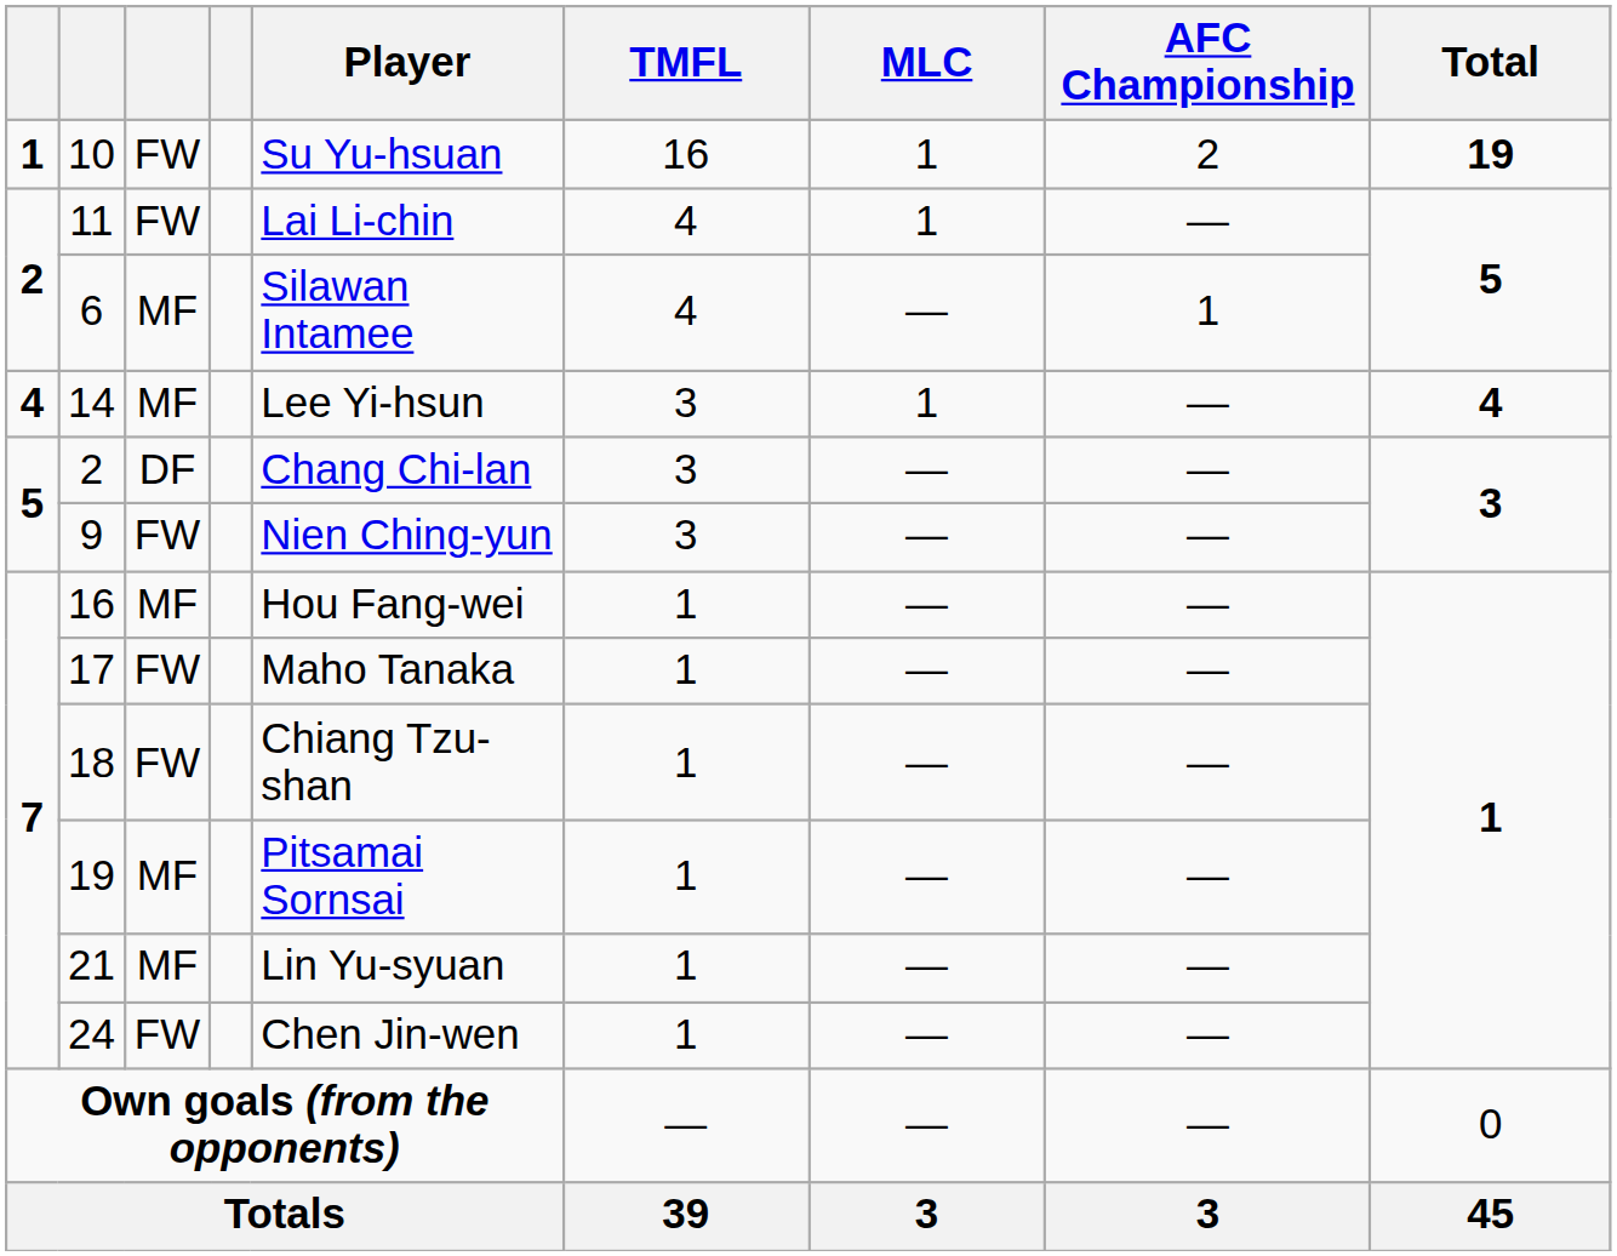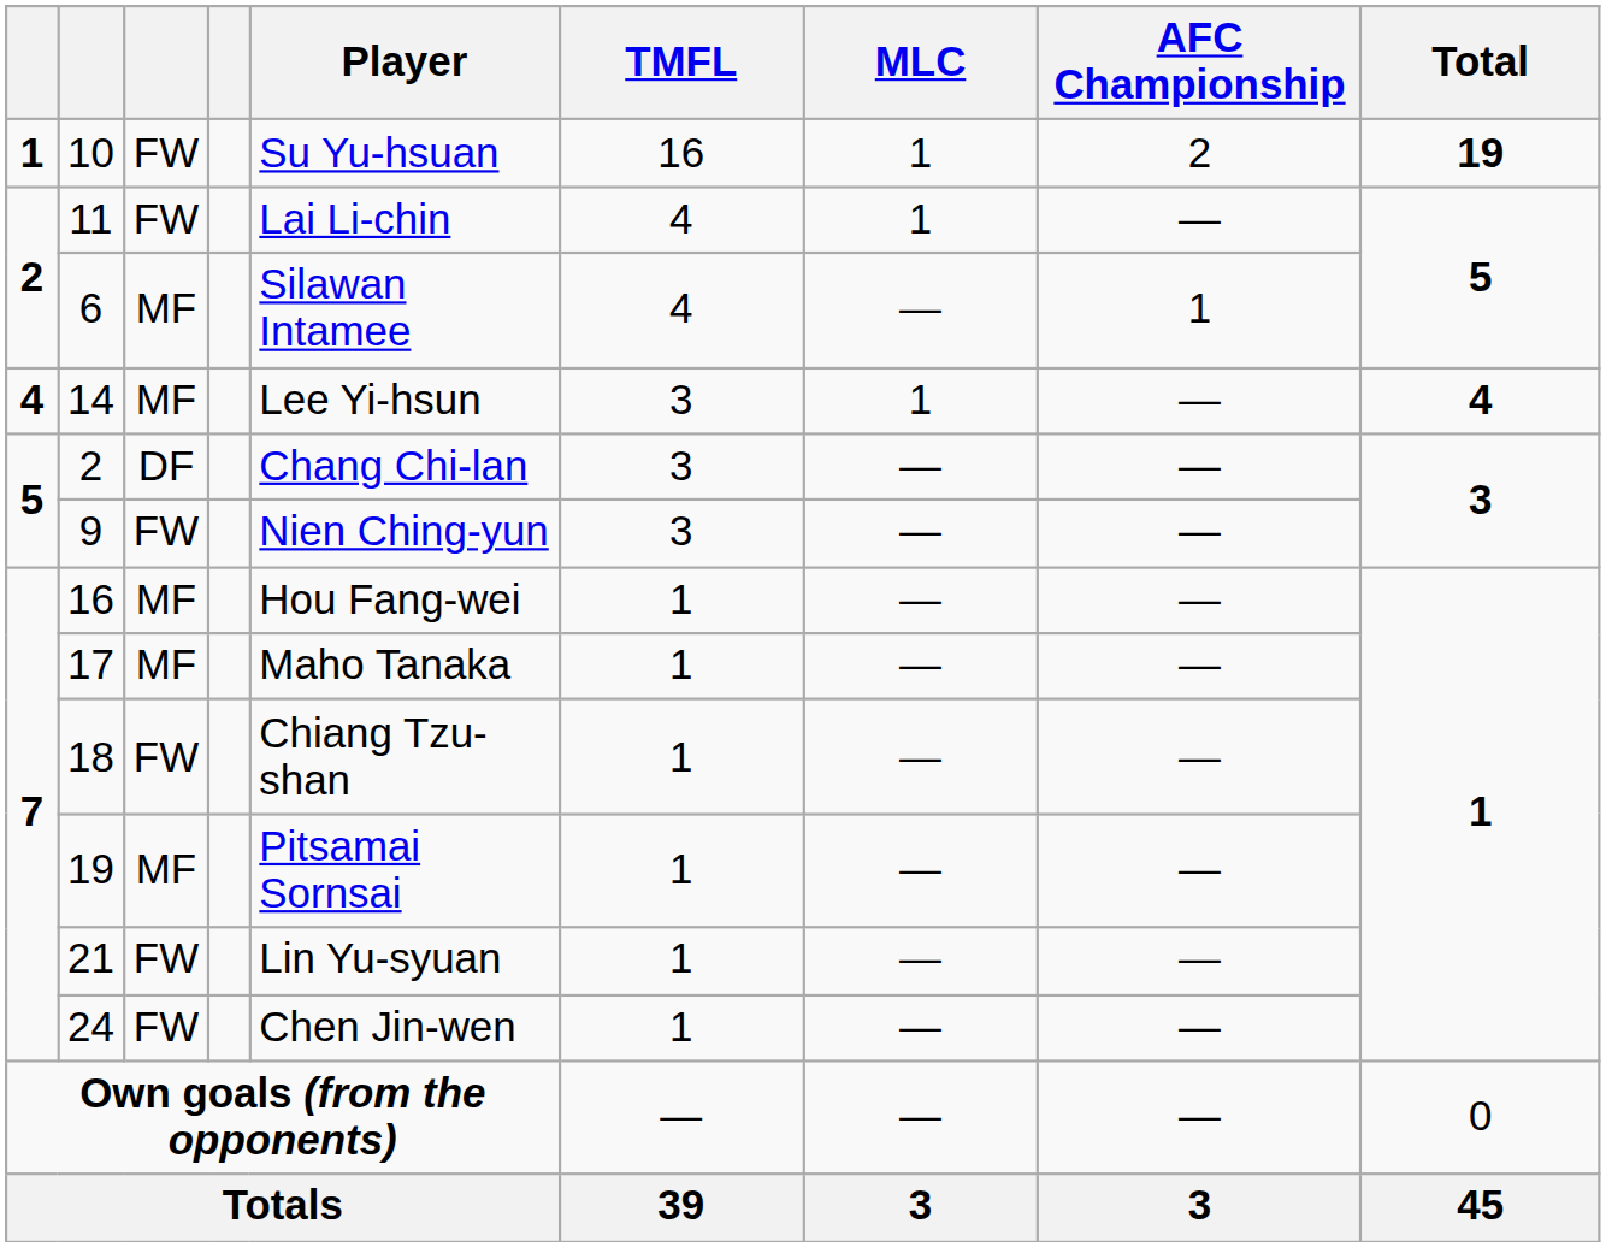17 | column 3: FW -> MF
21 | column 3: MF -> FW
